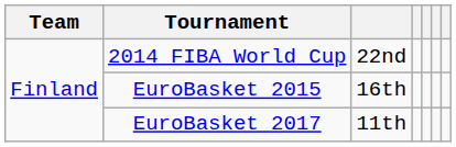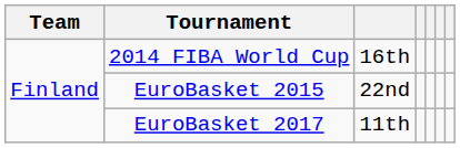2014 FIBA World Cup | column 3: 22nd -> 16th
EuroBasket 2015 | column 3: 16th -> 22nd
